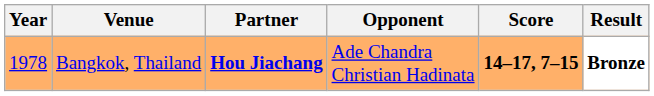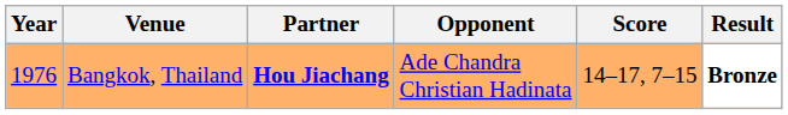Bangkok, Thailand | Year: 1978 -> 1976
Bangkok, Thailand | Score: bold -> normal
